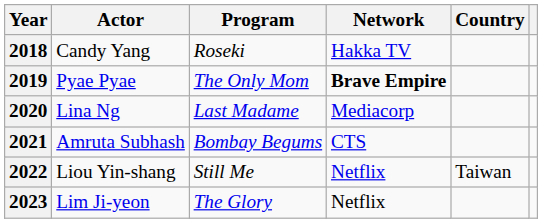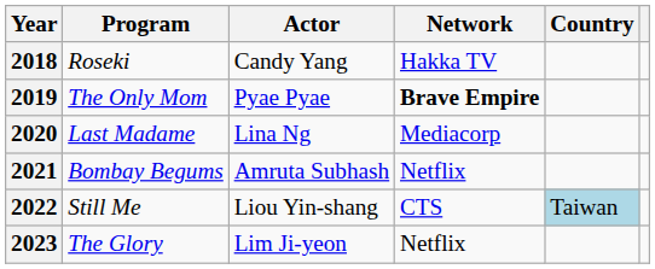columns swapped: Actor <-> Program
2021 | Network: CTS -> Netflix
2022 | Network: Netflix -> CTS
2022 | Country: no background -> lightblue background
